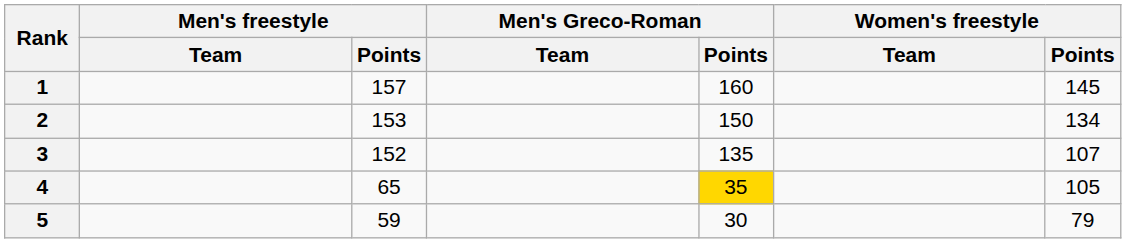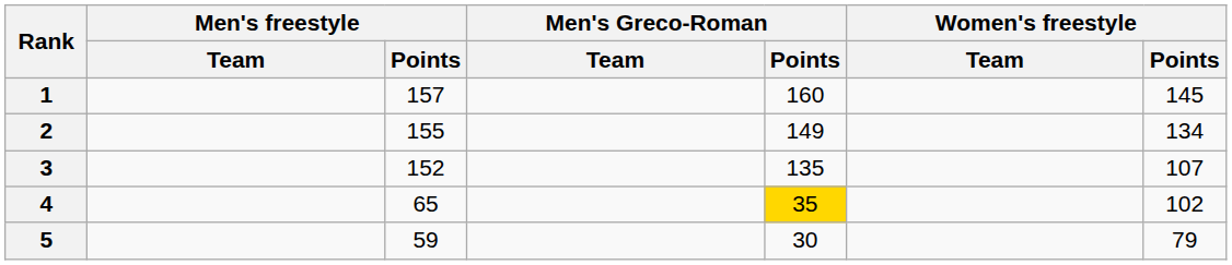2 | Men's freestyle / Points: 153 -> 155
2 | Men's Greco-Roman / Points: 150 -> 149
4 | Women's freestyle / Points: 105 -> 102
